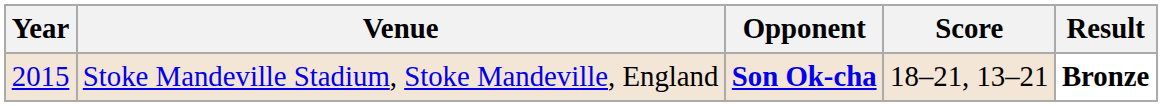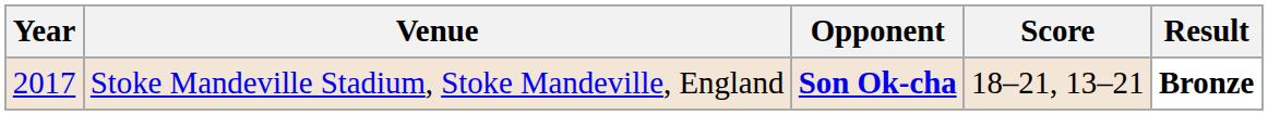Stoke Mandeville Stadium, Stoke Mandeville, England | Year: 2015 -> 2017
